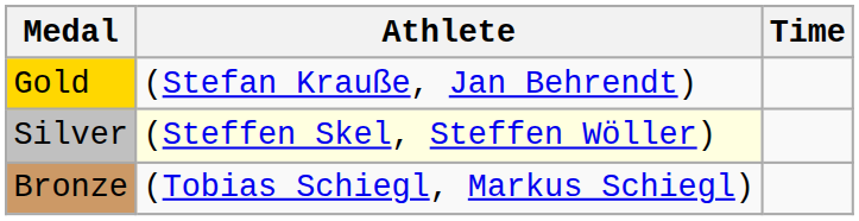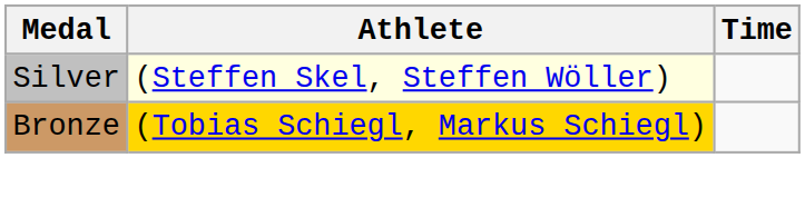- row: Gold | (Stefan Krauße, Jan Behrendt)
Bronze | Athlete: no background -> gold background
